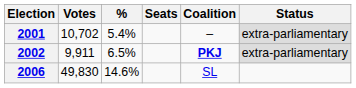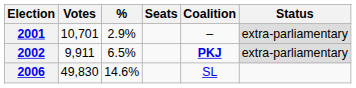2001 | Votes: 10,702 -> 10,701
2001 | %: 5.4% -> 2.9%
